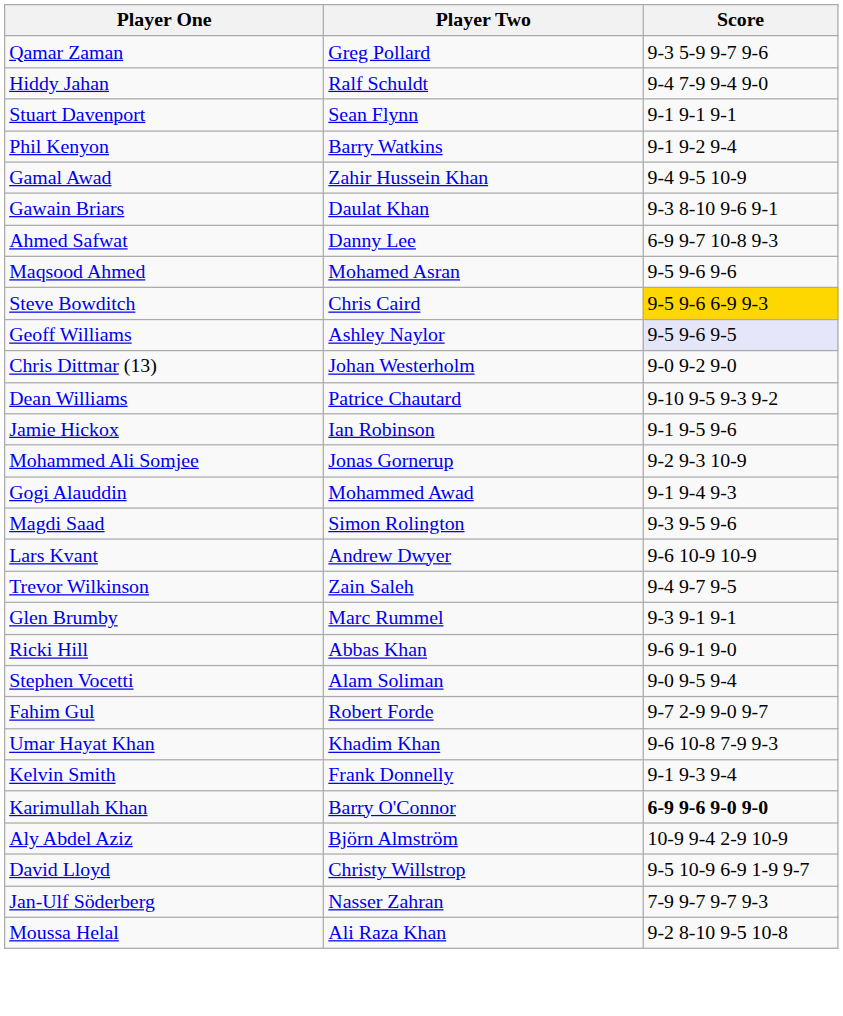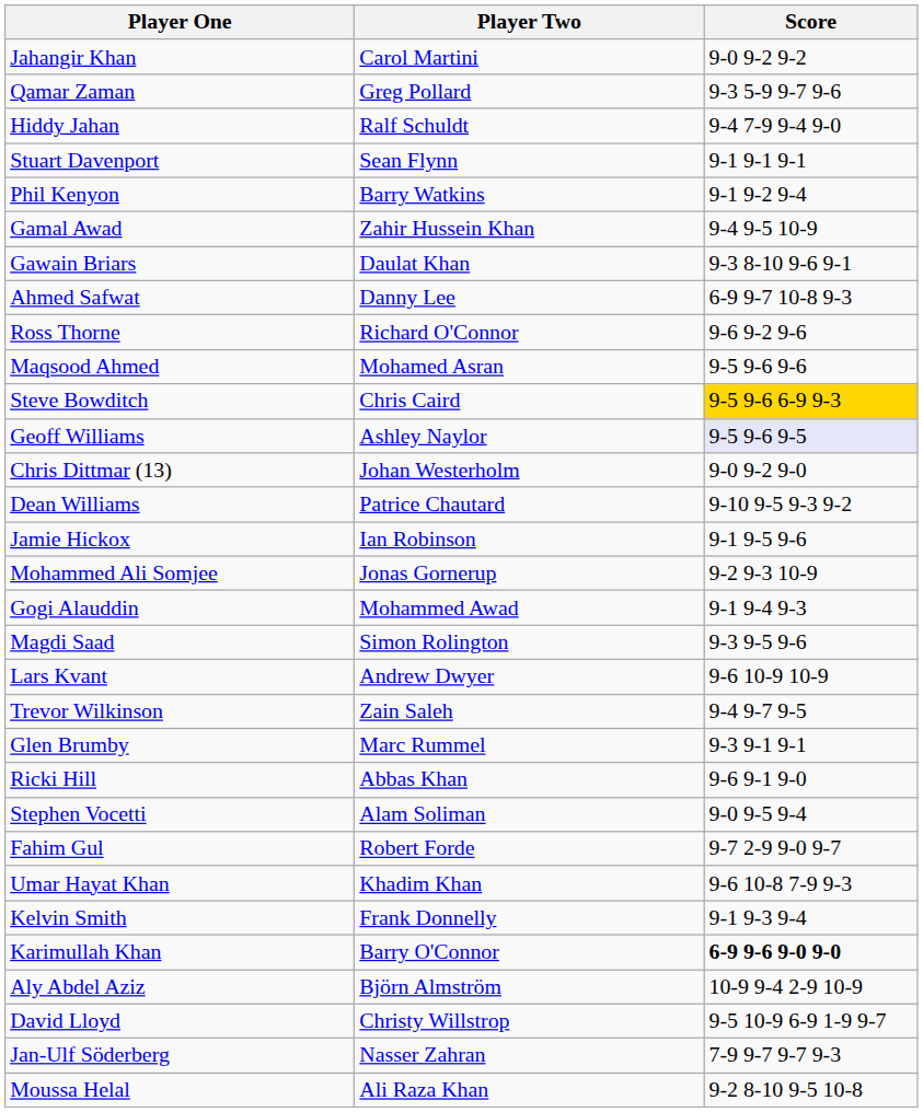+ row: Jahangir Khan | Carol Martini | 9-0 9-2 9-2
+ row: Ross Thorne | Richard O'Connor | 9-6 9-2 9-6
